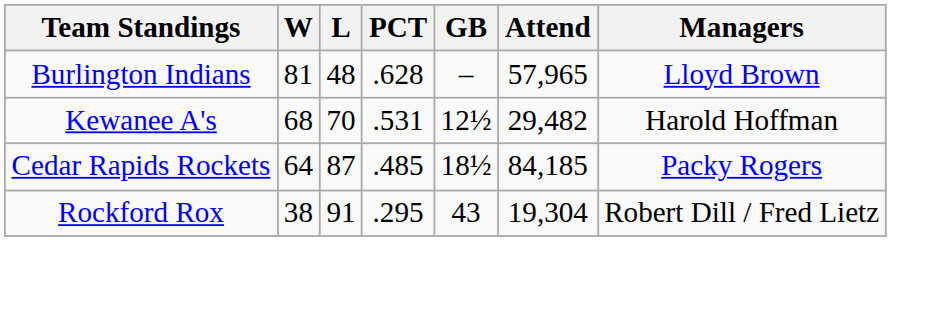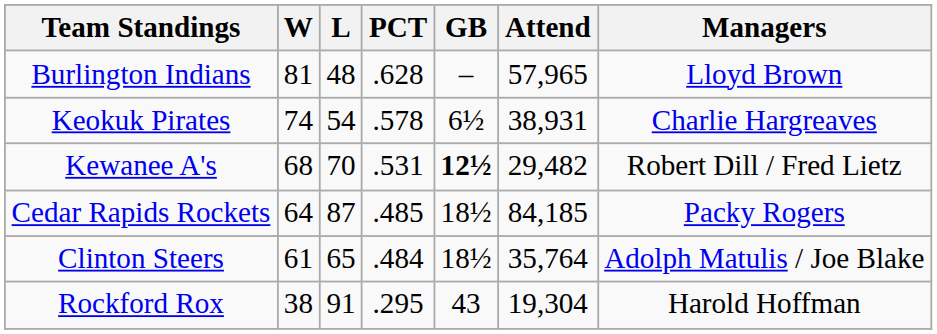+ row: Keokuk Pirates | 74 | 54 | .578 | 6½ | 38,931 | Charlie Hargreaves
Kewanee A's | GB: normal -> bold
Kewanee A's | Managers: Harold Hoffman -> Robert Dill / Fred Lietz
+ row: Clinton Steers | 61 | 65 | .484 | 18½ | 35,764 | Adolph Matulis / Joe Blake
Rockford Rox | Managers: Robert Dill / Fred Lietz -> Harold Hoffman
